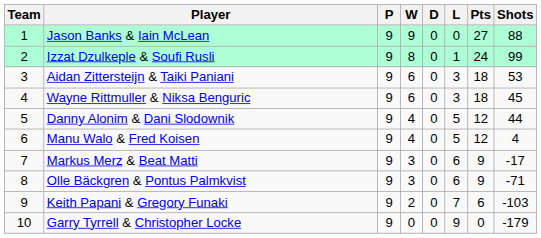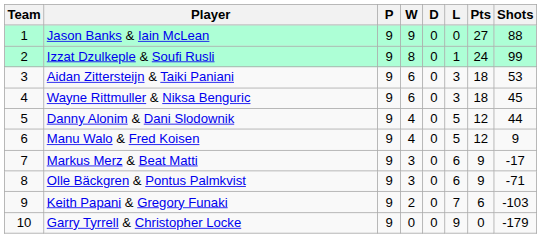Manu Walo & Fred Koisen | Shots: 4 -> 9
